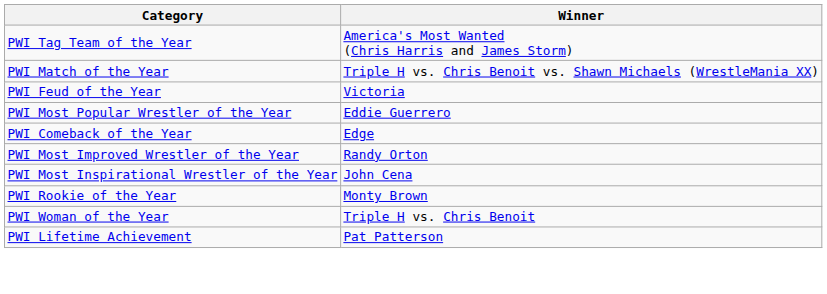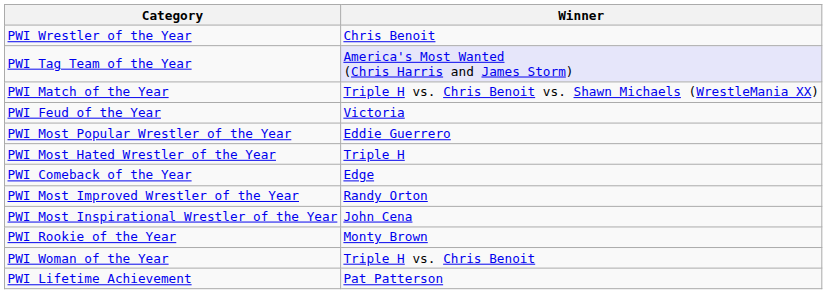+ row: PWI Wrestler of the Year | Chris Benoit
PWI Tag Team of the Year | Winner: no background -> lavender background
+ row: PWI Most Hated Wrestler of the Year | Triple H
